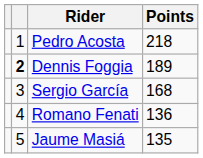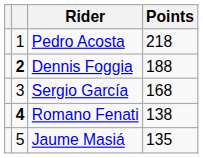Dennis Foggia | Points: 189 -> 188
Romano Fenati | column 2: normal -> bold
Romano Fenati | Points: 136 -> 138
